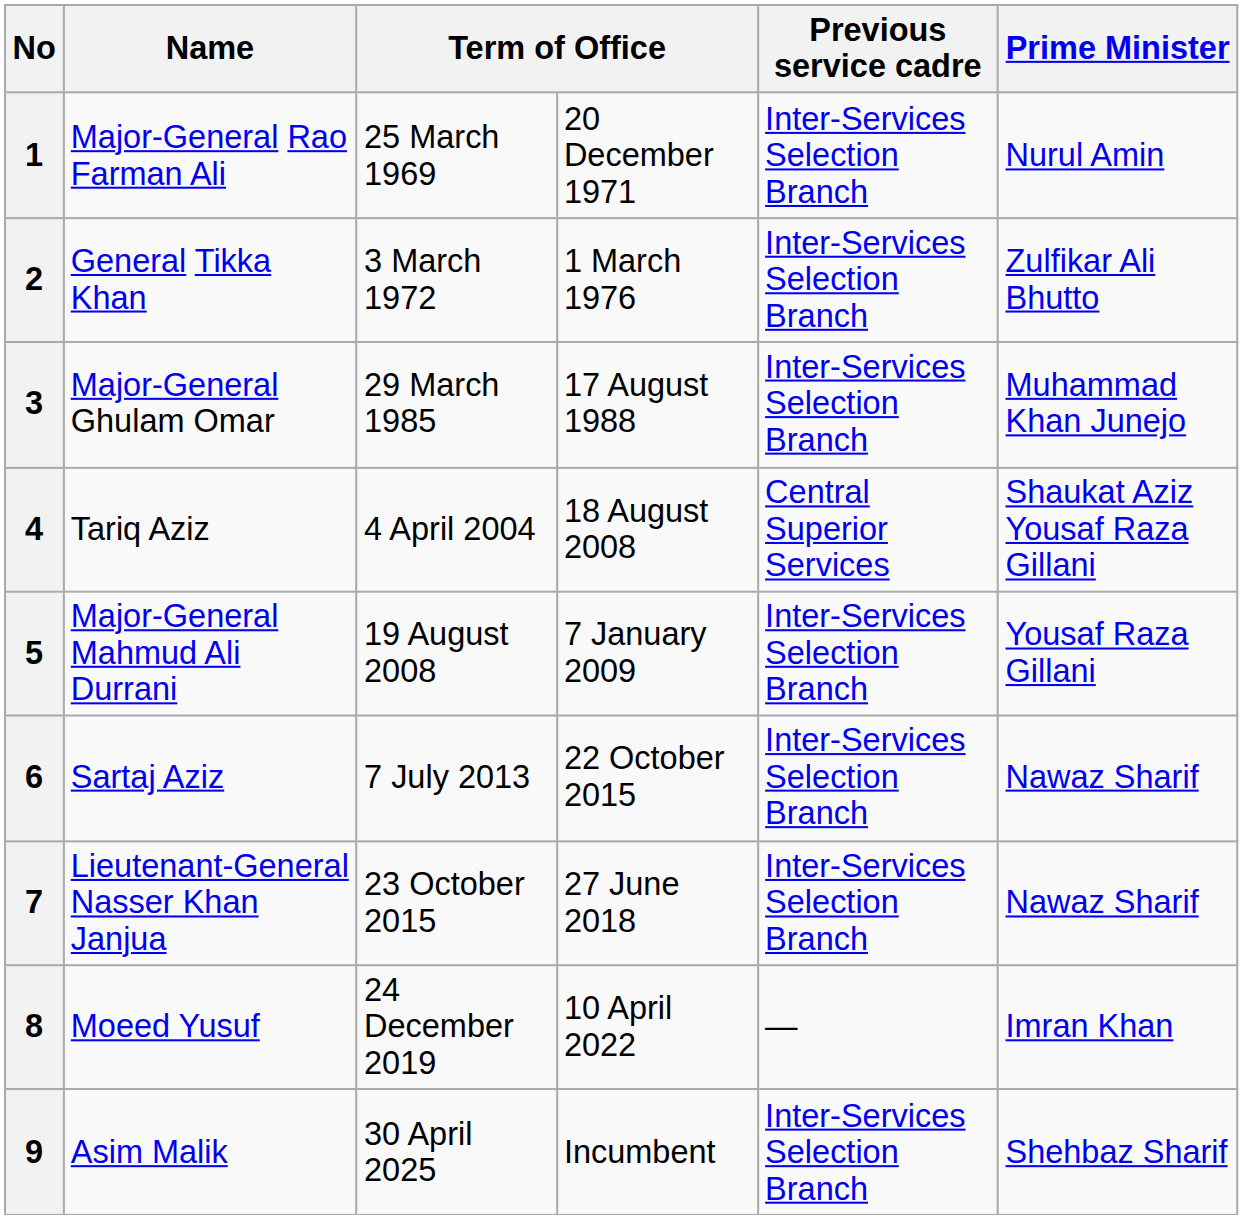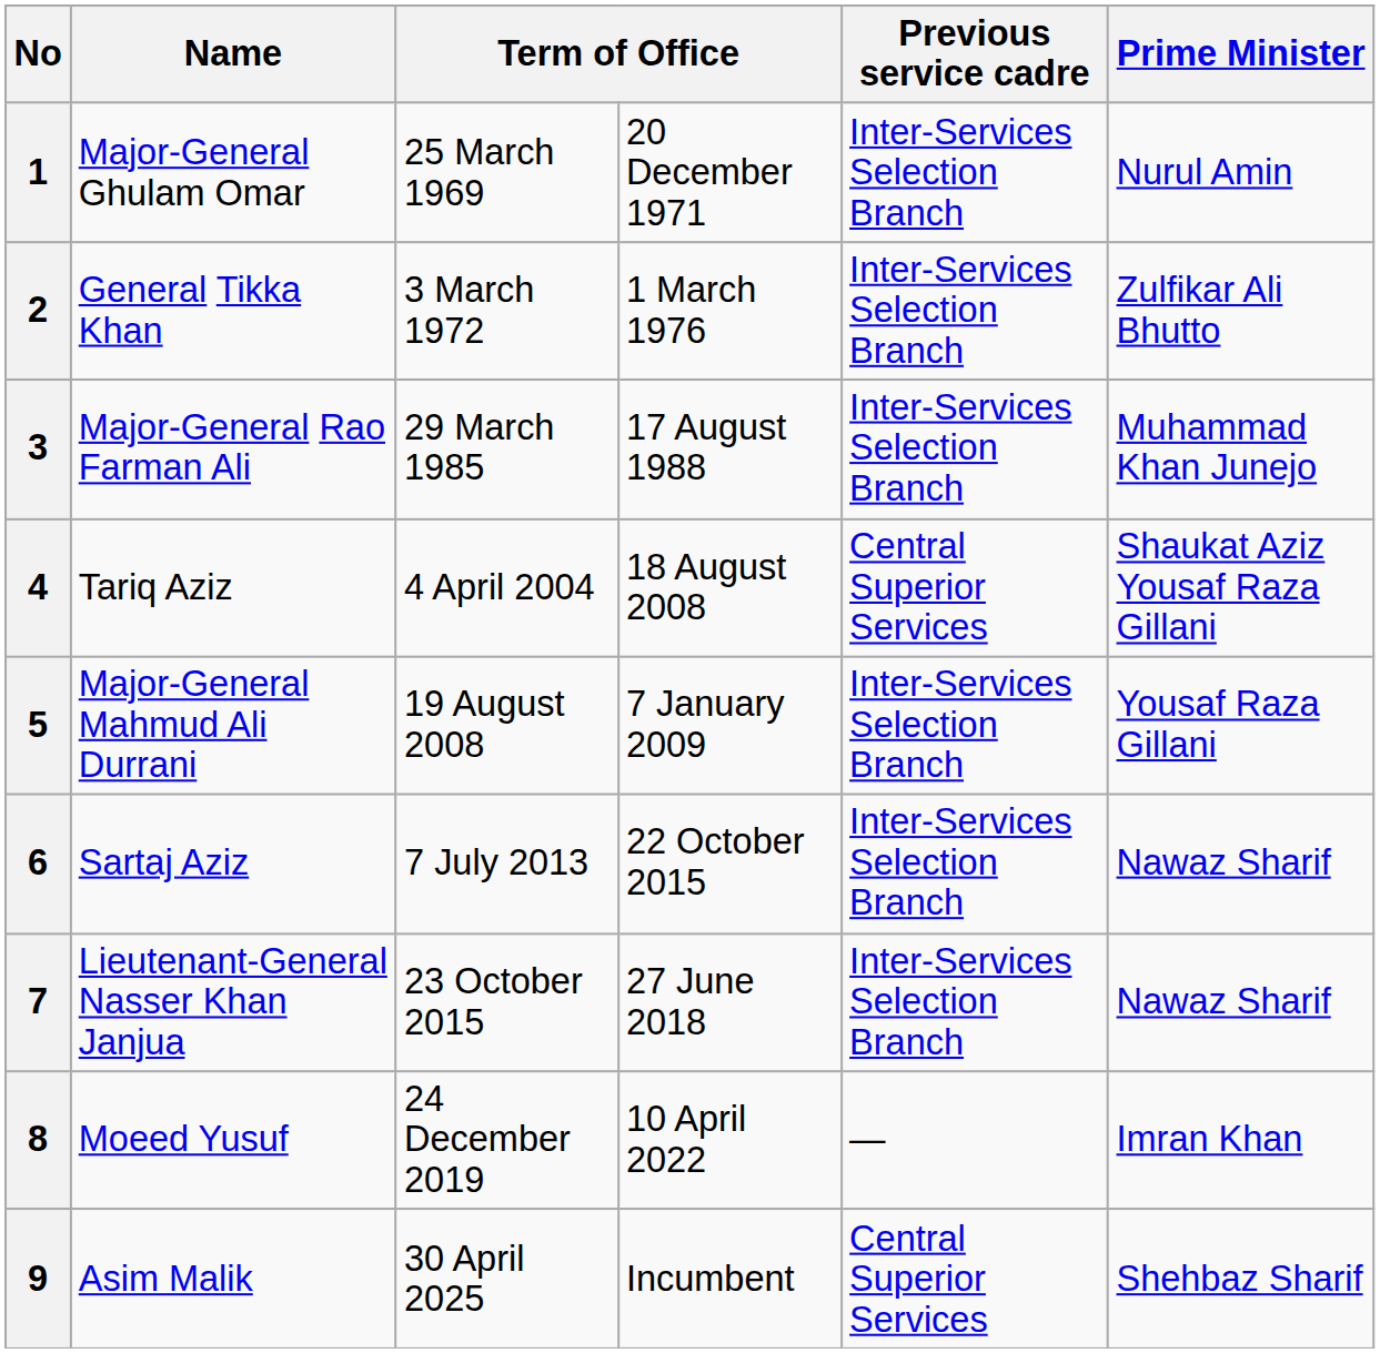1 | Name: Major-General Rao Farman Ali -> Major-General Ghulam Omar
3 | Name: Major-General Ghulam Omar -> Major-General Rao Farman Ali
9 | Previous service cadre: Inter-Services Selection Branch -> Central Superior Services
